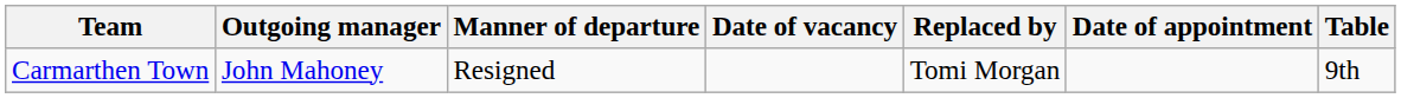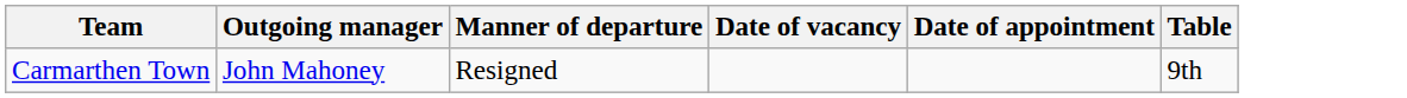- column: Replaced by | Tomi Morgan
